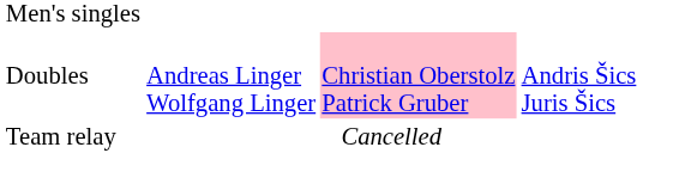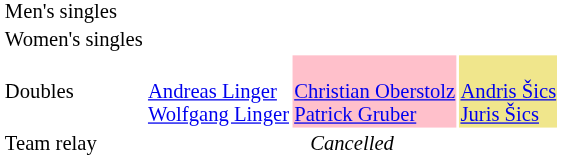+ row: Women's singles
Doubles | column 4: no background -> khaki background
